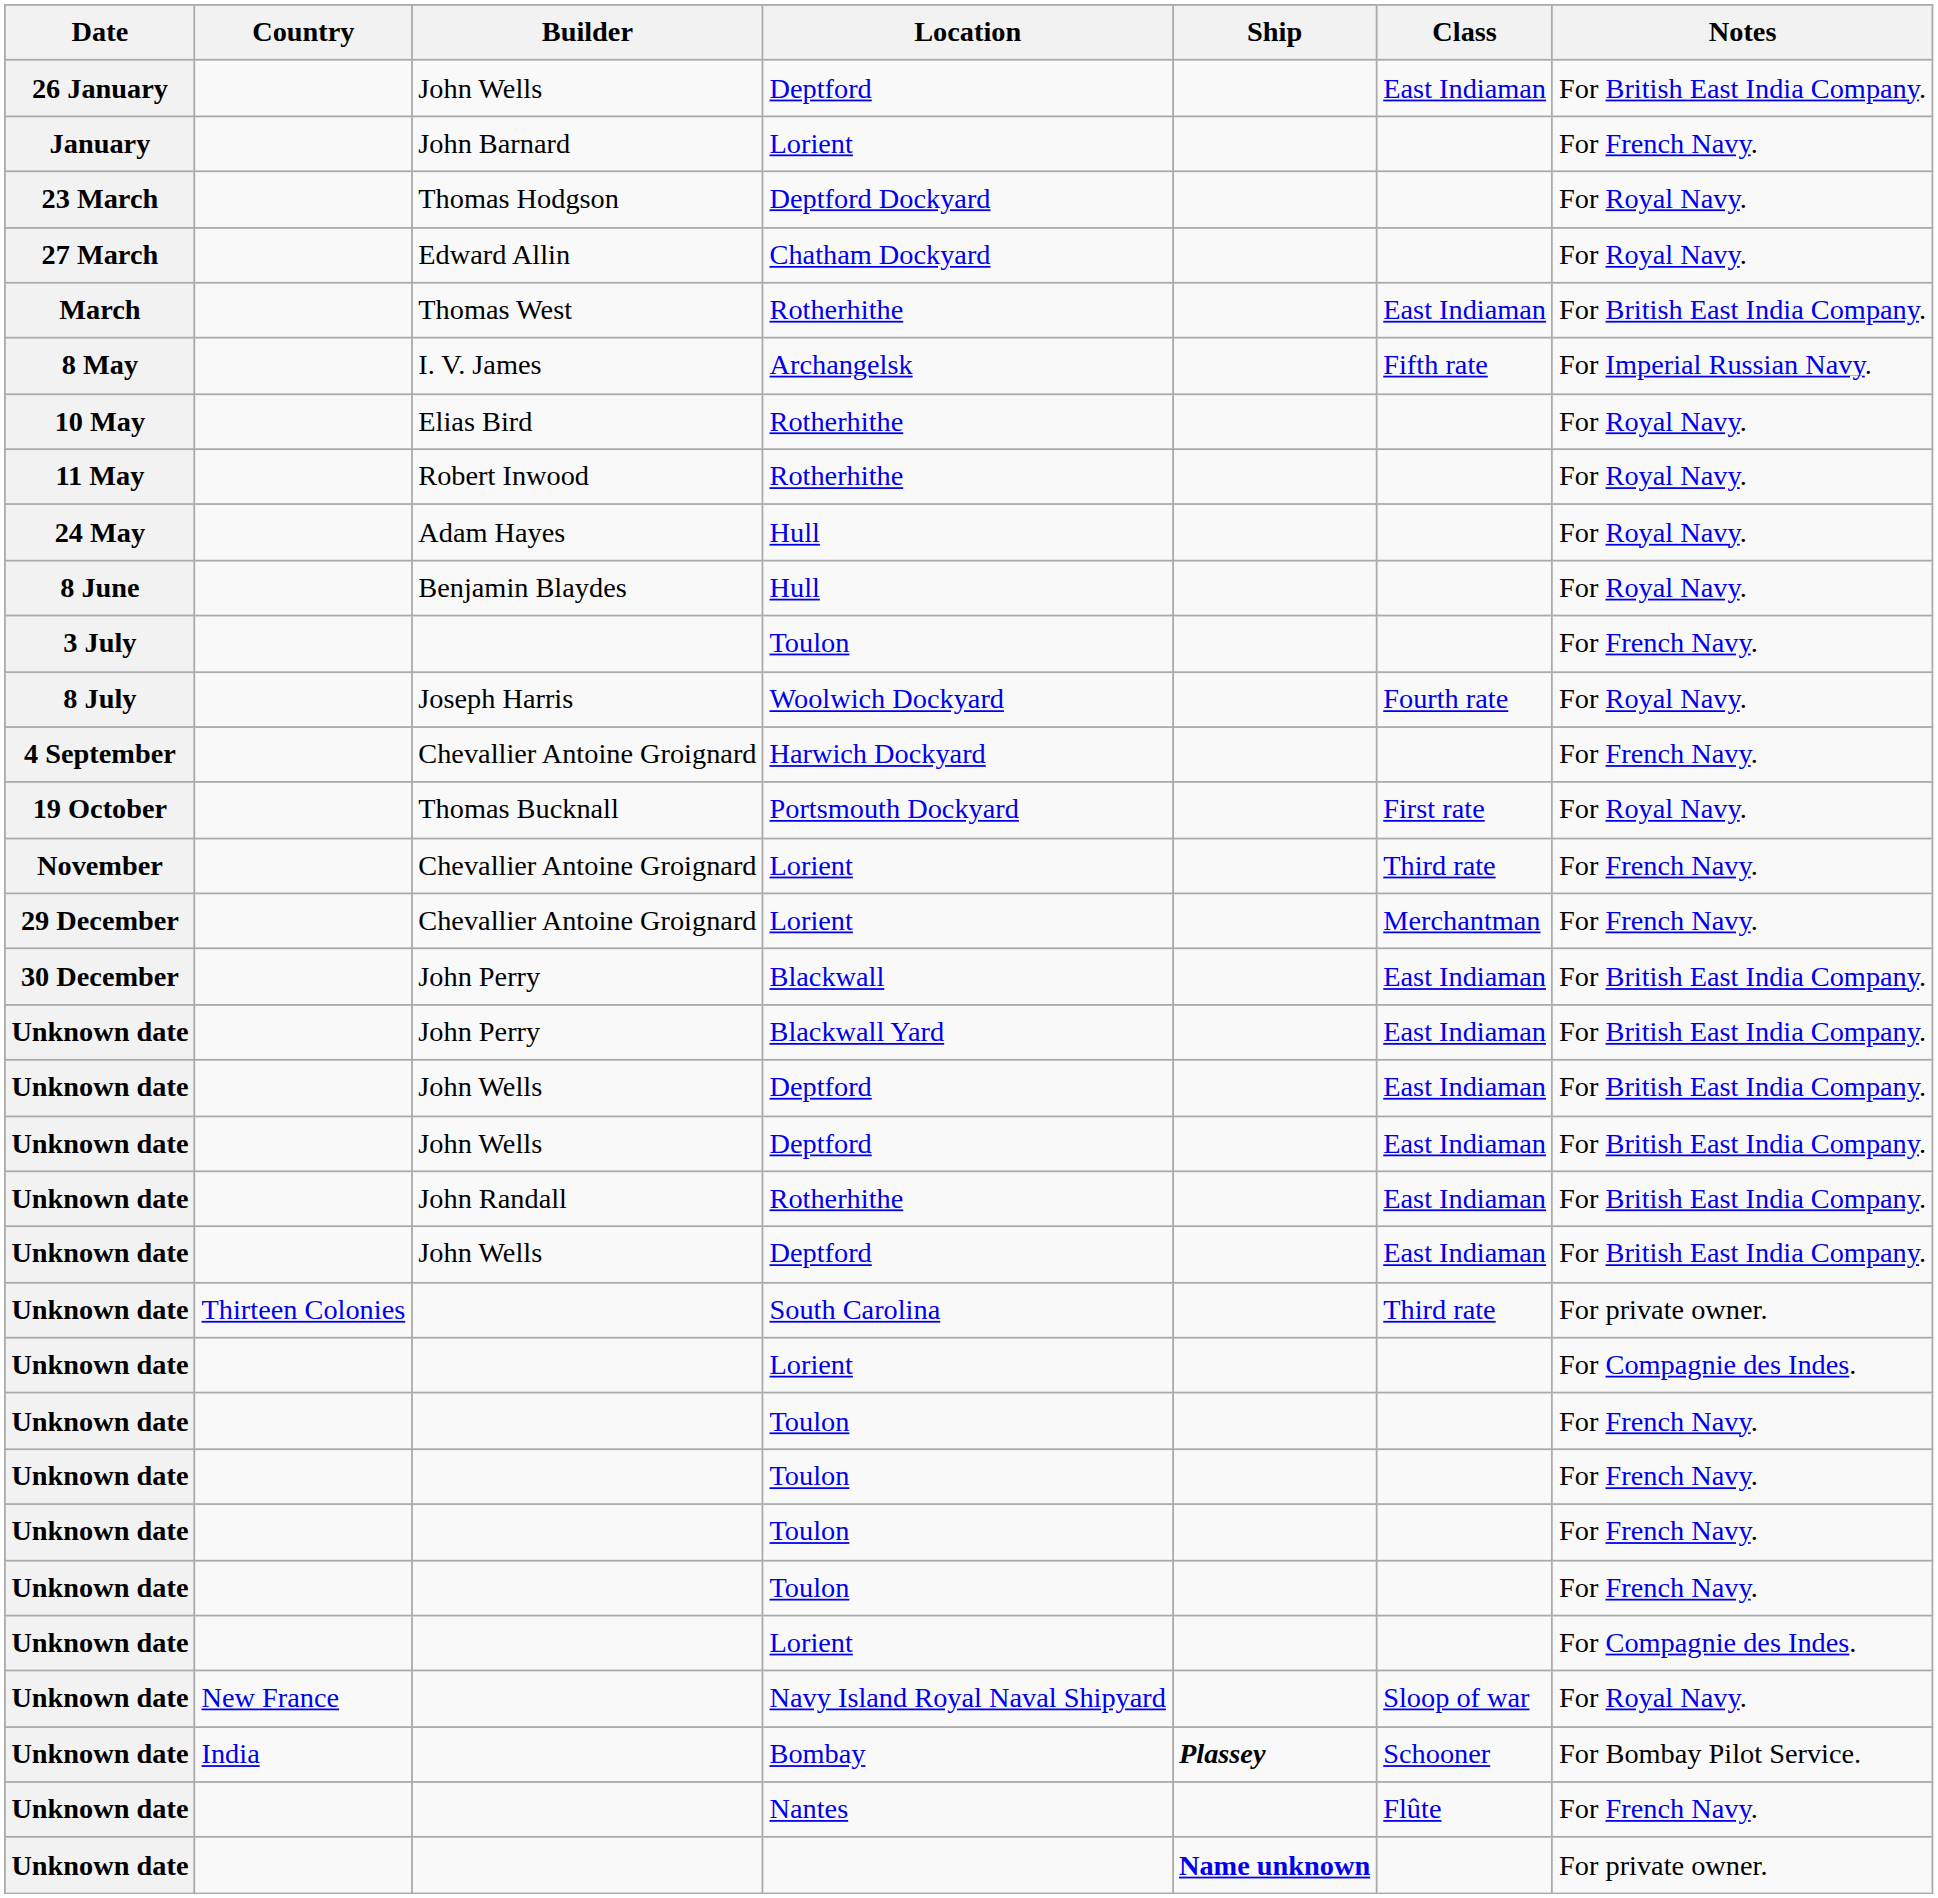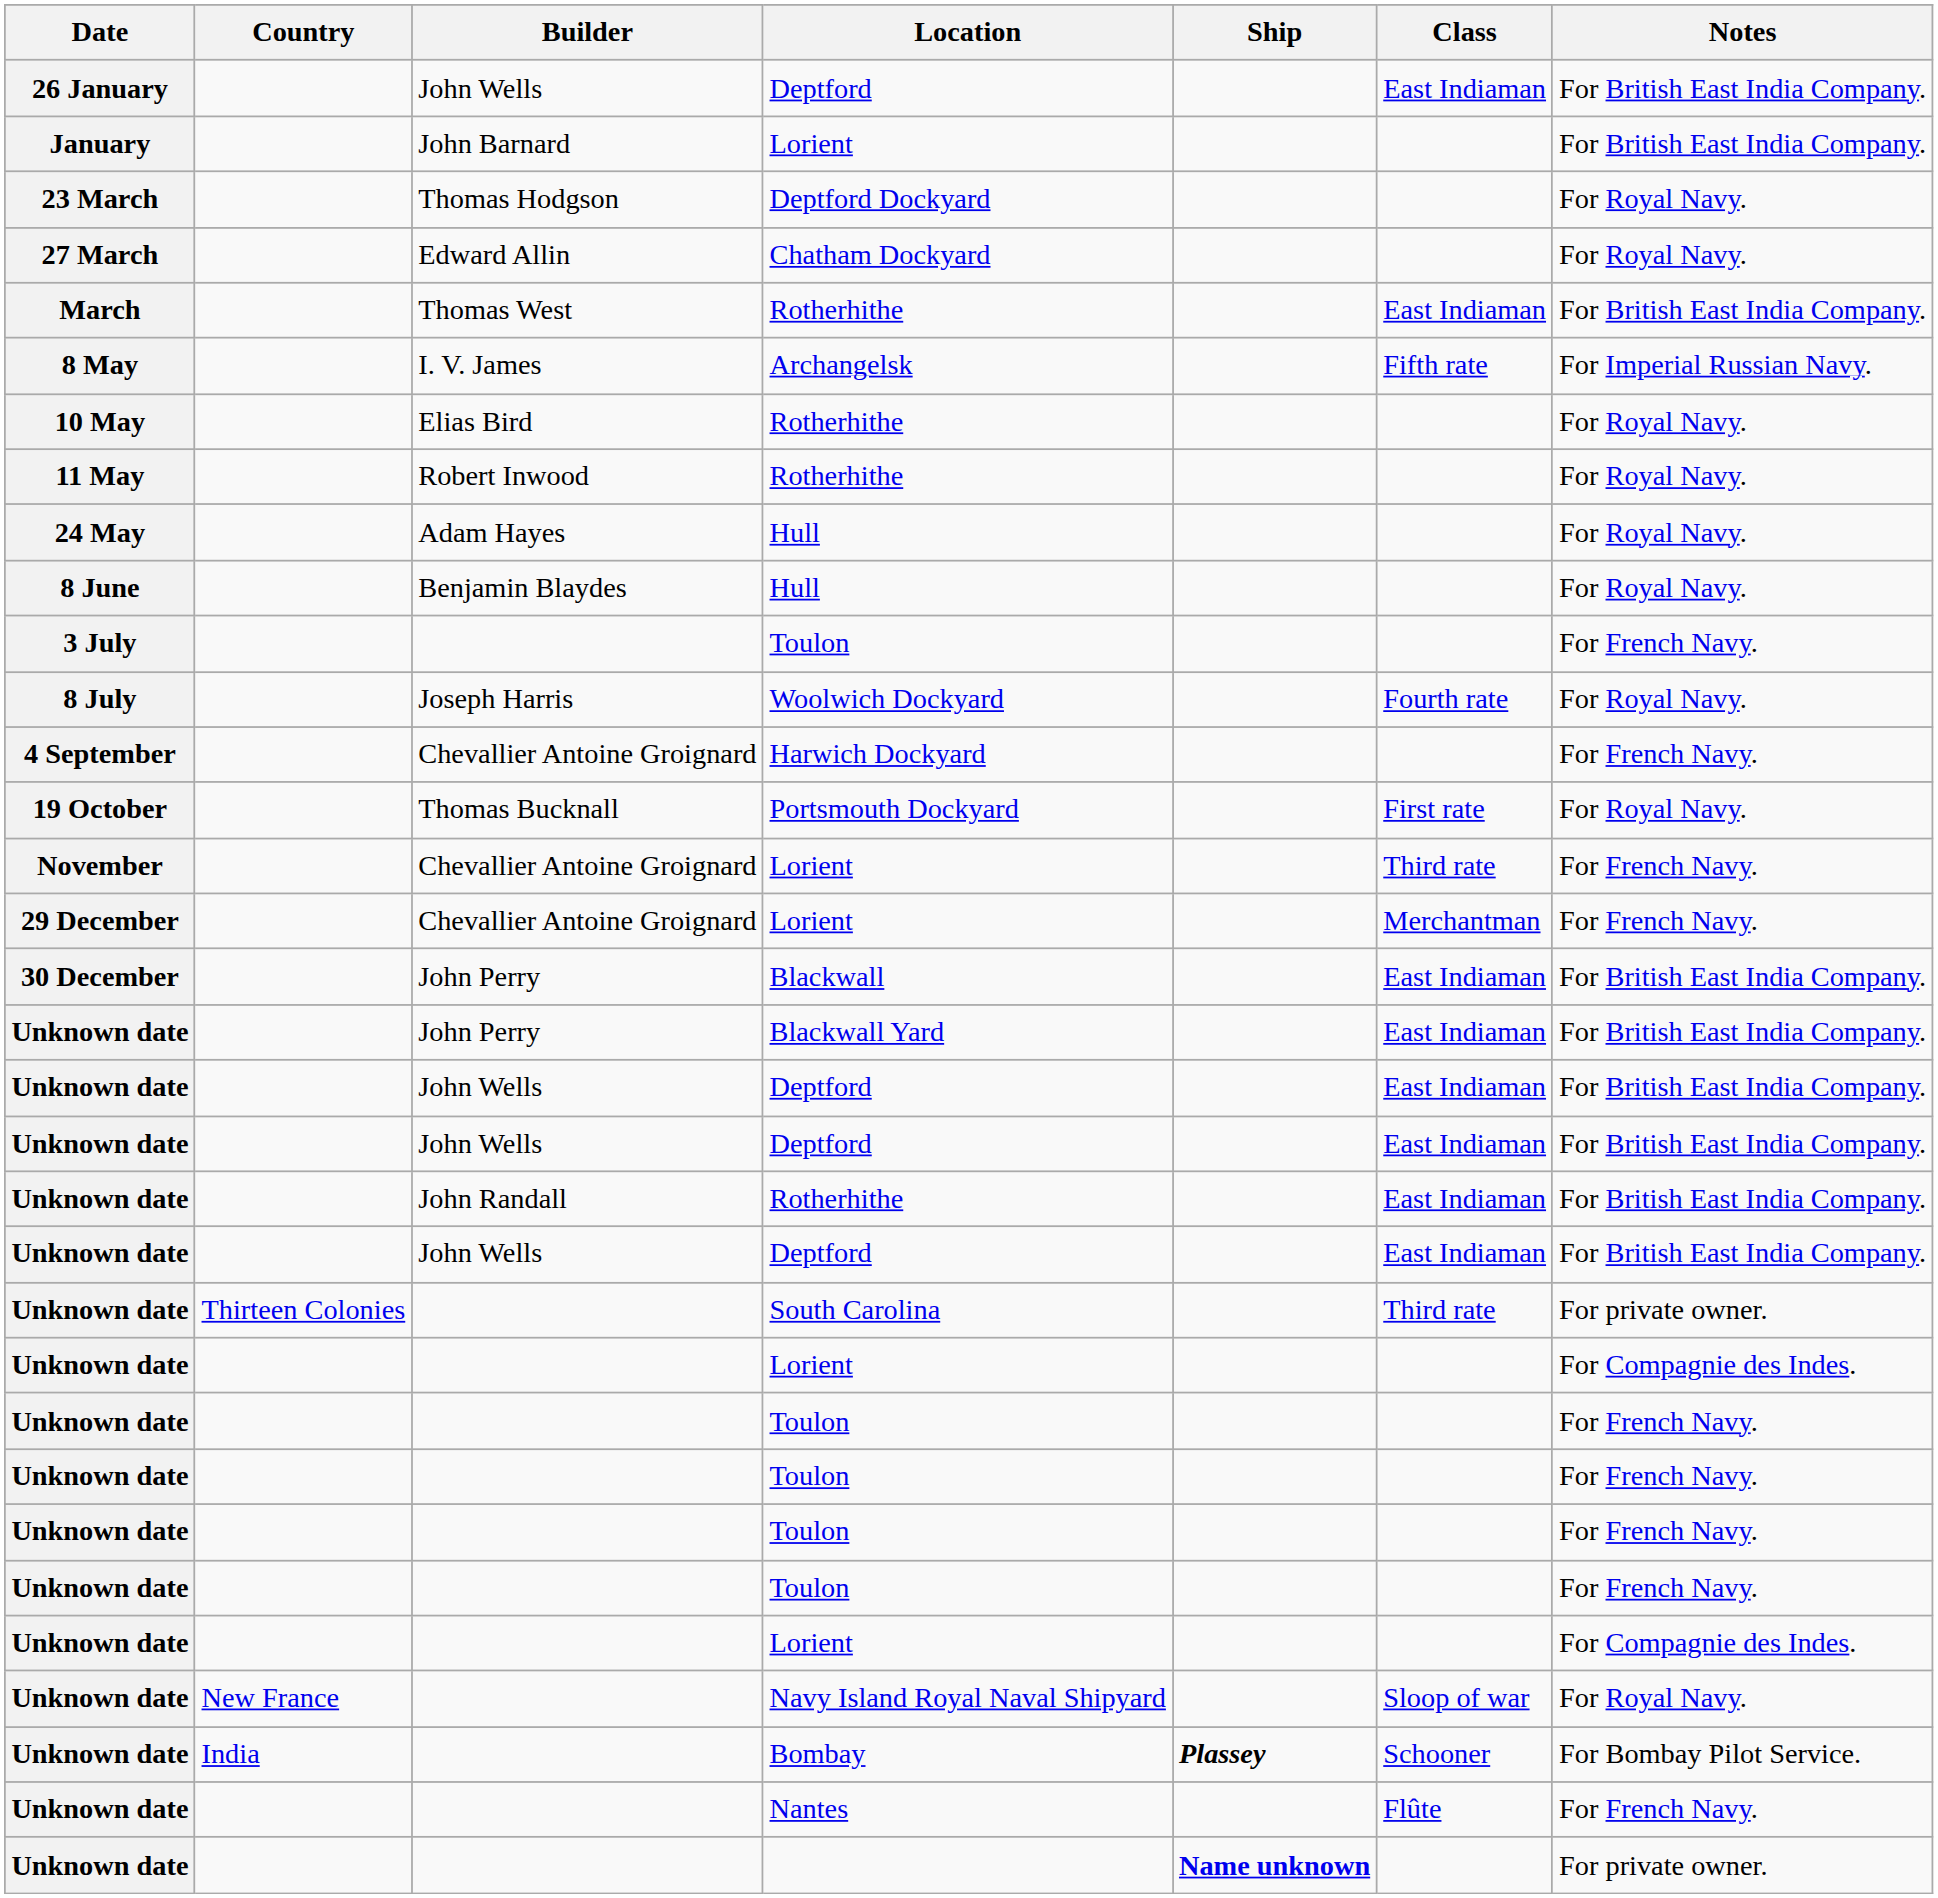January | Notes: For French Navy. -> For British East India Company.
